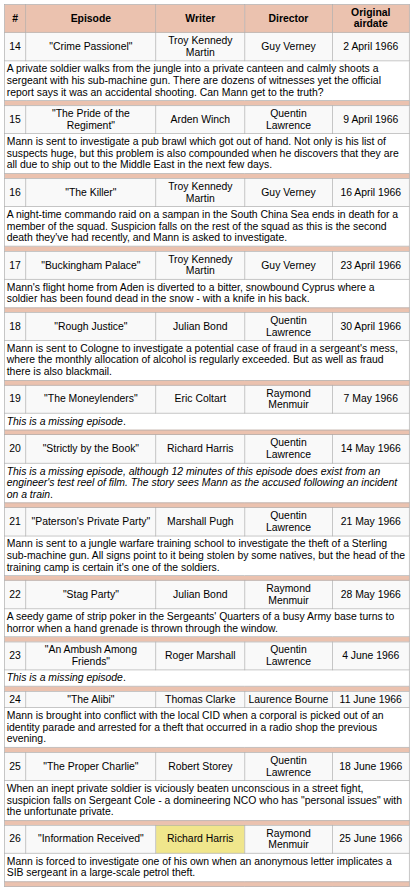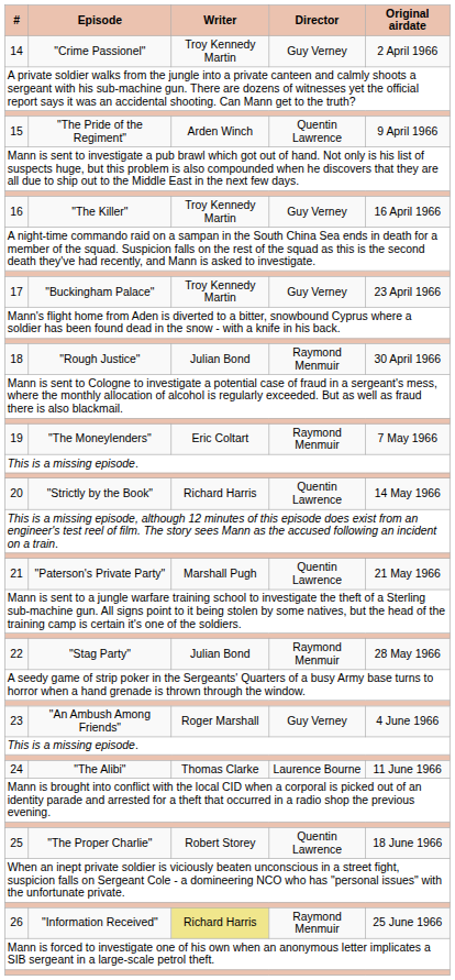18 | Director: Quentin Lawrence -> Raymond Menmuir
23 | Director: Quentin Lawrence -> Guy Verney
